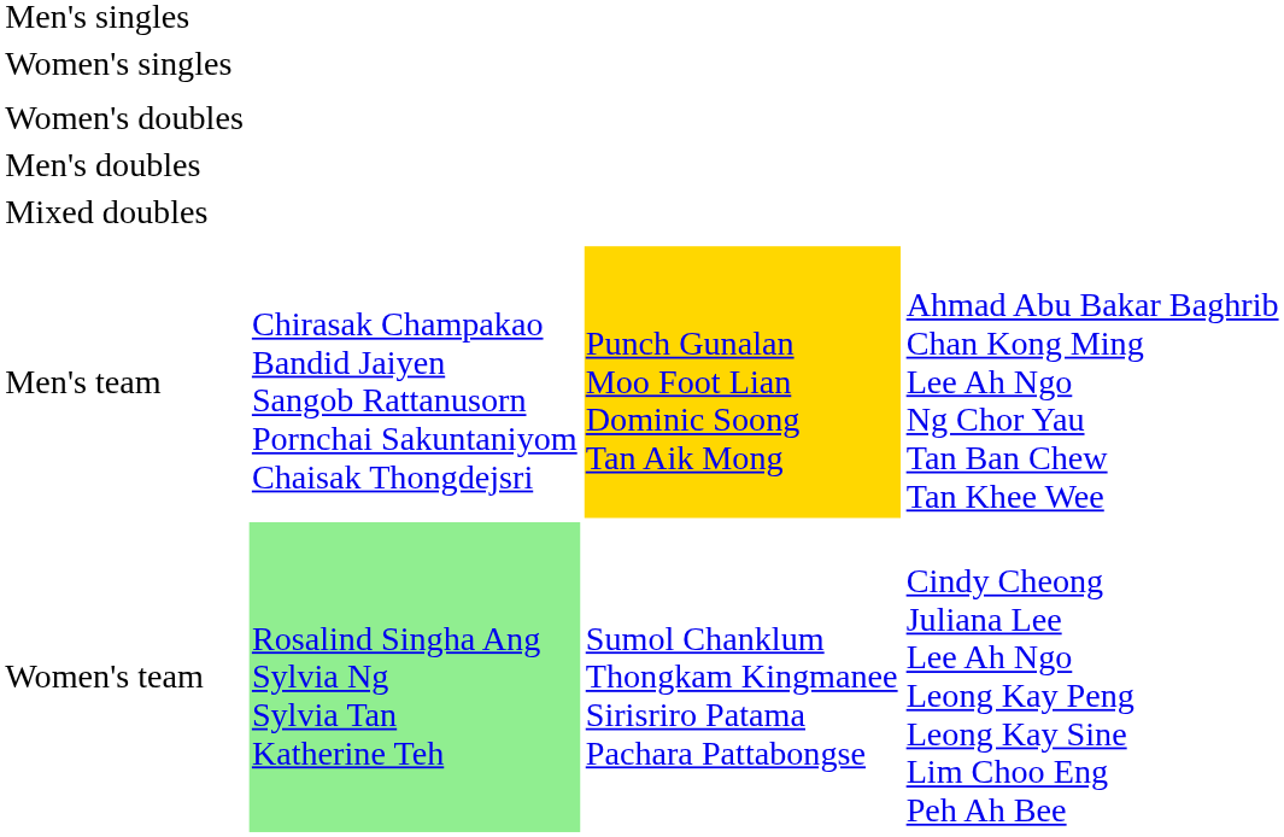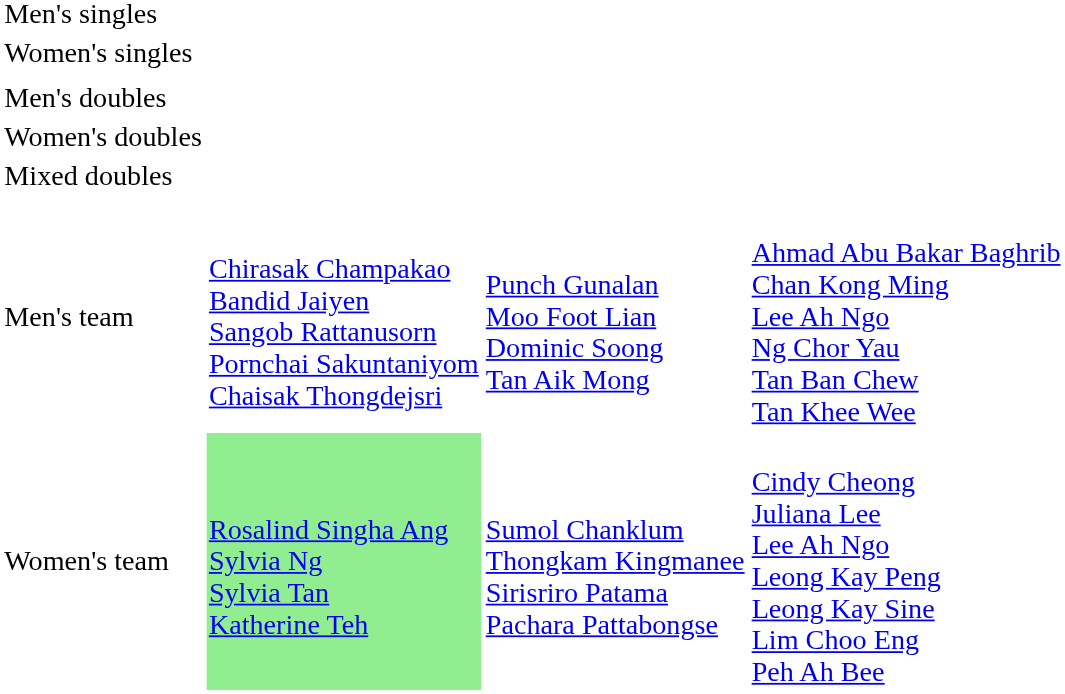rows swapped: Men's doubles <-> Women's doubles
Men's team | column 3: gold background -> no background
